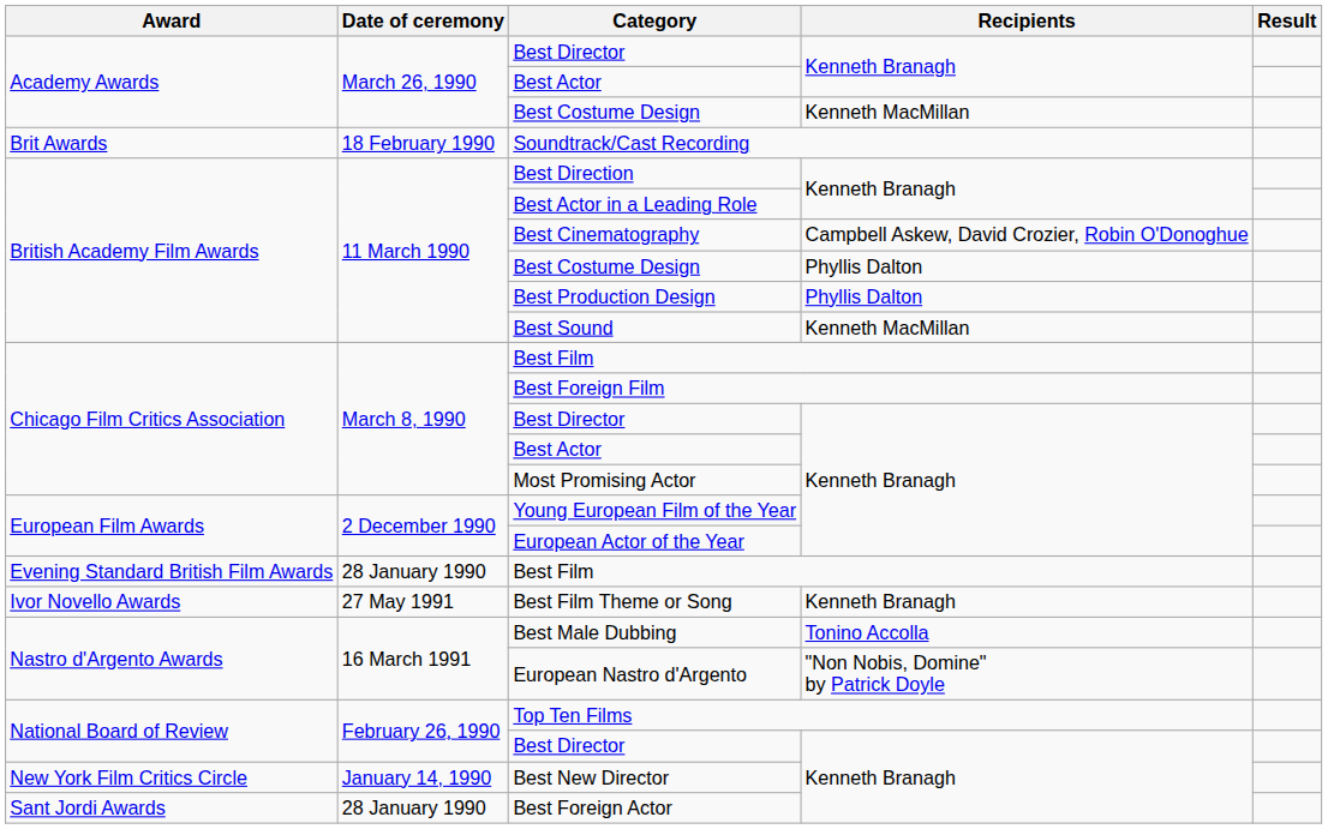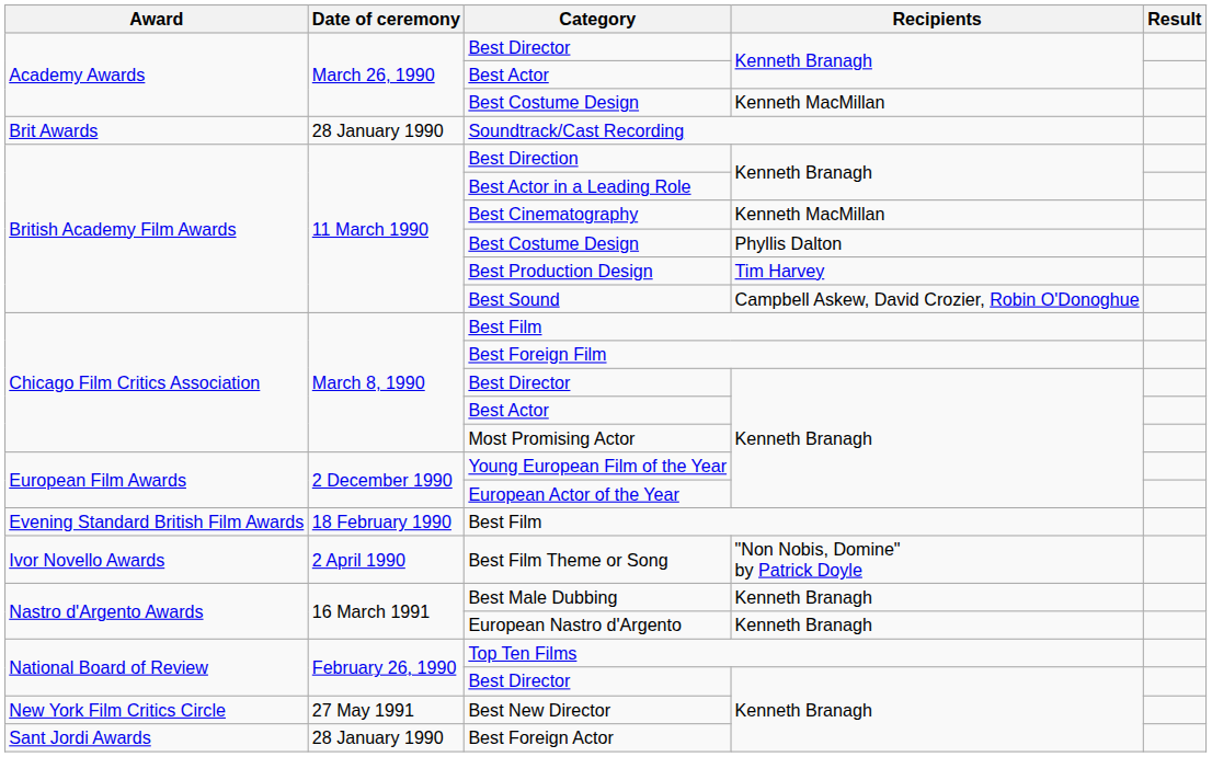Soundtrack/Cast Recording | Date of ceremony: 18 February 1990 -> 28 January 1990
Best Cinematography | Recipients: Campbell Askew, David Crozier, Robin O'Donoghue -> Kenneth MacMillan
Best Production Design | Recipients: Phyllis Dalton -> Tim Harvey
Best Sound | Recipients: Kenneth MacMillan -> Campbell Askew, David Crozier, Robin O'Donoghue
Evening Standard British Film Awards / Best Film | Date of ceremony: 28 January 1990 -> 18 February 1990
Best Film Theme or Song | Date of ceremony: 27 May 1991 -> 2 April 1990
Best Film Theme or Song | Recipients: Kenneth Branagh -> "Non Nobis, Domine" by Patrick Doyle
Best Male Dubbing | Recipients: Tonino Accolla -> Kenneth Branagh
European Nastro d'Argento | Recipients: "Non Nobis, Domine" by Patrick Doyle -> Kenneth Branagh
Best New Director | Date of ceremony: January 14, 1990 -> 27 May 1991
